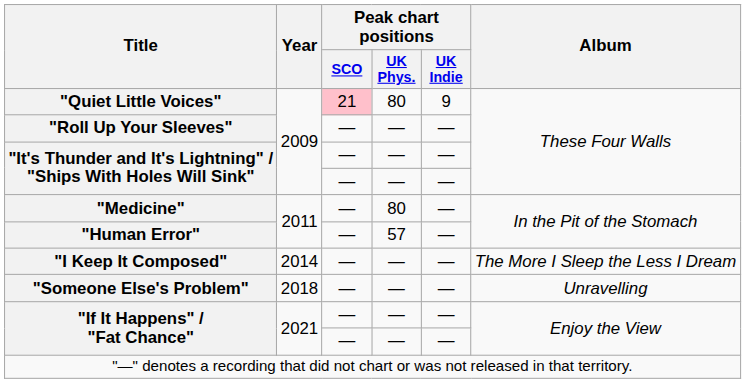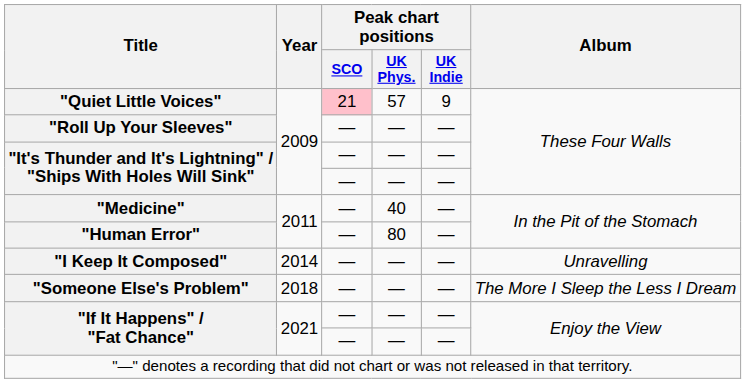"Quiet Little Voices" | Peak chart positions / UK Phys.: 80 -> 57
"Medicine" | Peak chart positions / UK Phys.: 80 -> 40
"Human Error" | Peak chart positions / UK Phys.: 57 -> 80
"I Keep It Composed" | Album: The More I Sleep the Less I Dream -> Unravelling
"Someone Else's Problem" | Album: Unravelling -> The More I Sleep the Less I Dream
